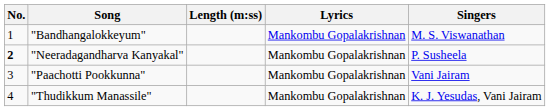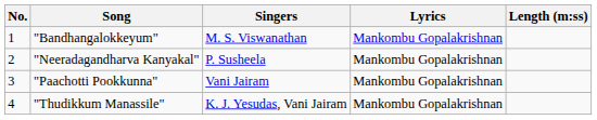columns swapped: Singers <-> Length (m:ss)
"Neeradagandharva Kanyakal" | No.: bold -> normal
